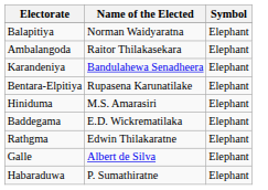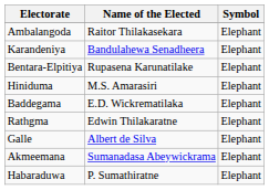- row: Balapitiya | Norman Waidyaratna | Elephant
+ row: Akmeemana | Sumanadasa Abeywickrama | Elephant
